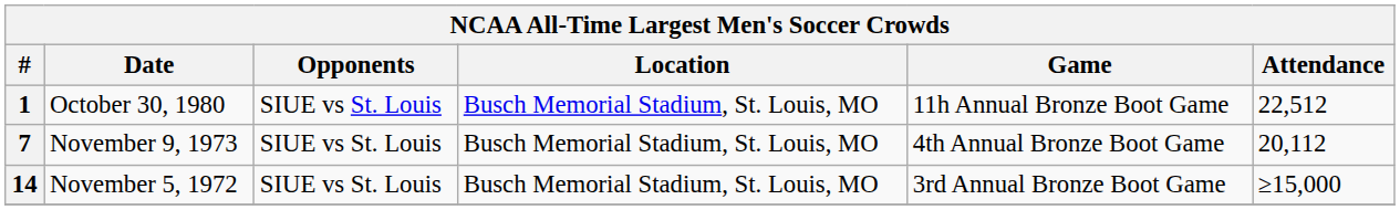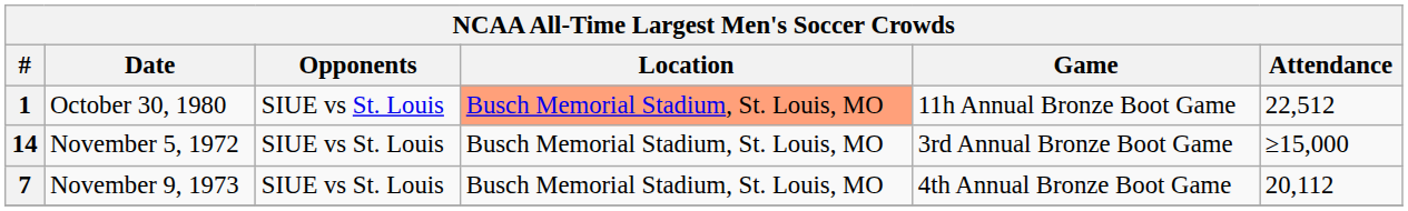1 | Location: no background -> lightsalmon background
rows swapped: 7 <-> 14
